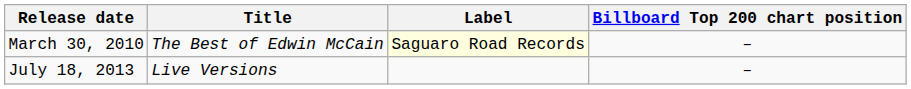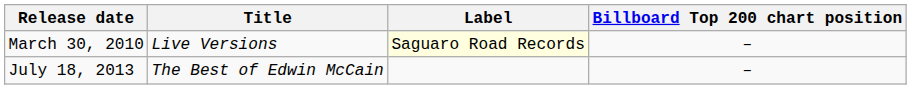March 30, 2010 | Title: The Best of Edwin McCain -> Live Versions
July 18, 2013 | Title: Live Versions -> The Best of Edwin McCain
